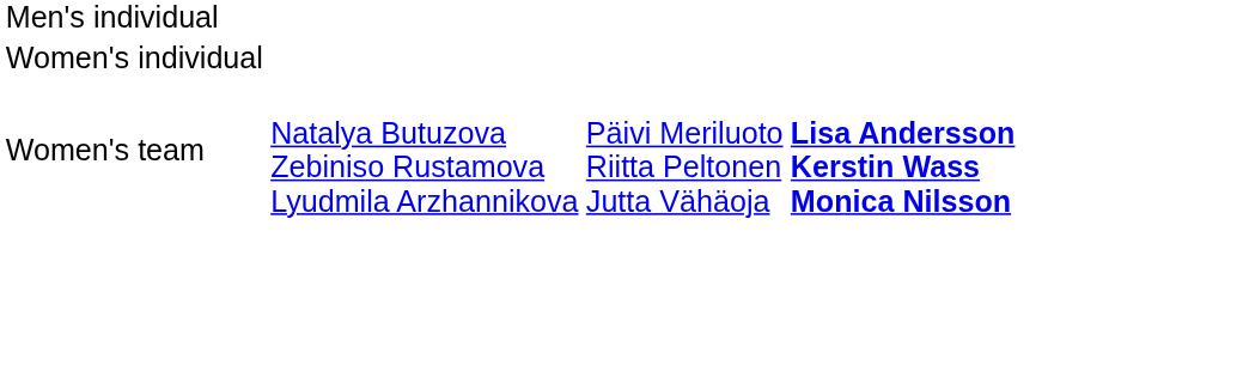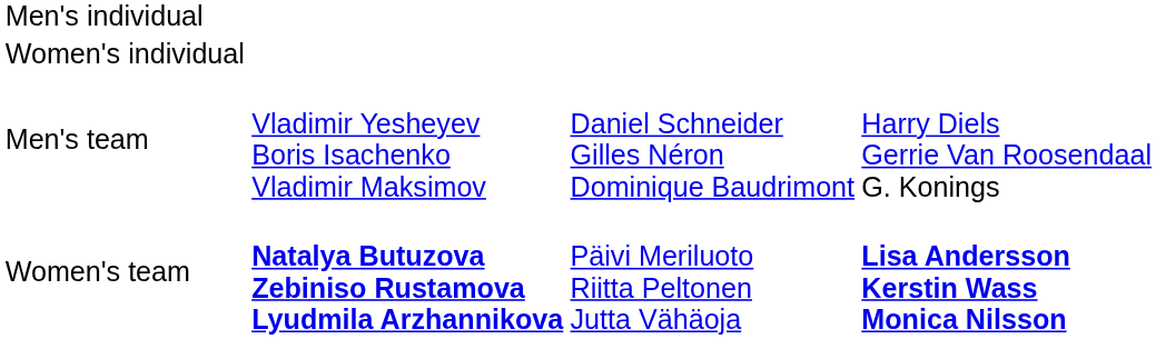+ row: Men's team | Vladimir Yesheyev Boris Isachenko Vladimir Maksimov | Daniel Schneider Gilles Néron Dominique Baudrimont | Harry Diels Gerrie Van Roosendaal G. Konings
Women's team | column 2: normal -> bold
